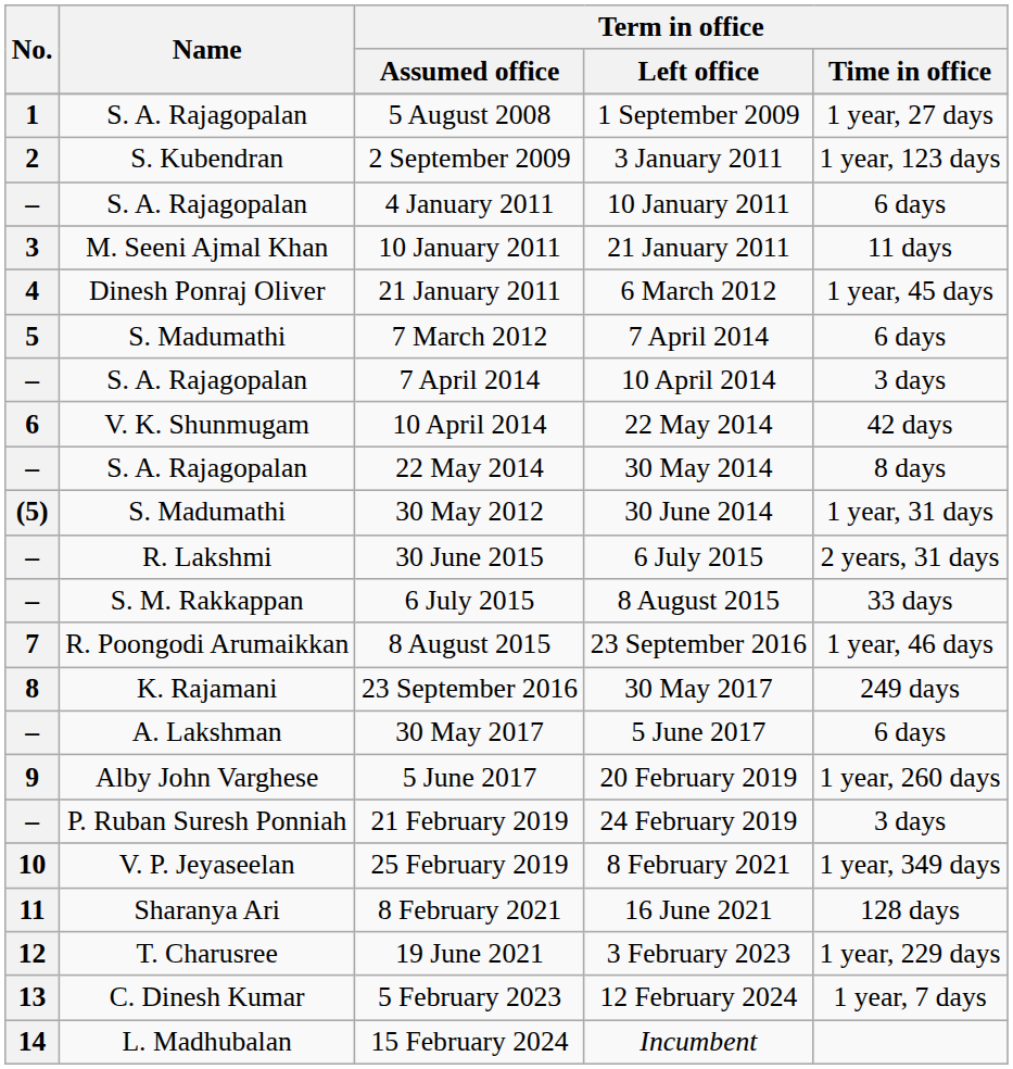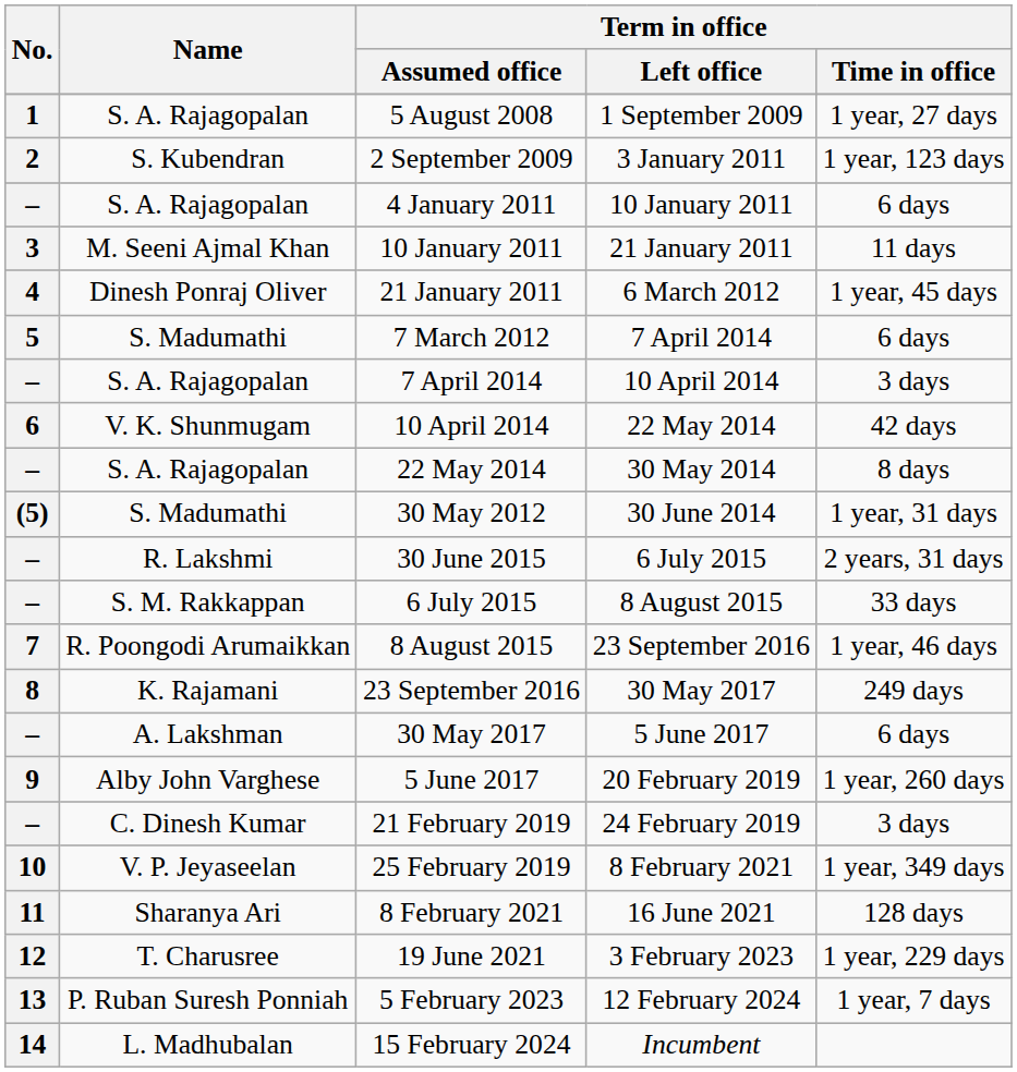21 February 2019 | Name: P. Ruban Suresh Ponniah -> C. Dinesh Kumar
5 February 2023 | Name: C. Dinesh Kumar -> P. Ruban Suresh Ponniah
